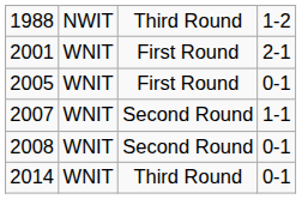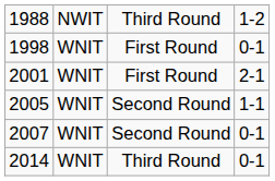+ row: 1998 | WNIT | First Round | 0-1
2005 | column 3: First Round -> Second Round
2005 | column 4: 0-1 -> 1-1
2007 | column 4: 1-1 -> 0-1
- row: 2008 | WNIT | Second Round | 0-1
